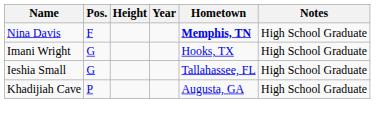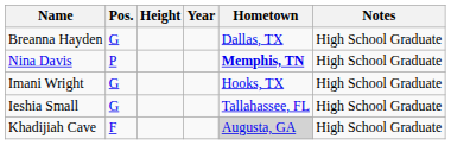+ row: Breanna Hayden | G | Dallas, TX | High School Graduate
Nina Davis | Pos.: F -> P
Khadijiah Cave | Pos.: P -> F
Khadijiah Cave | Hometown: no background -> lightgrey background
